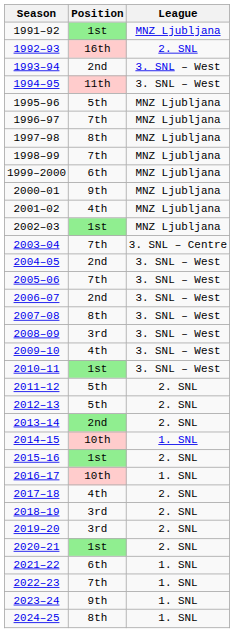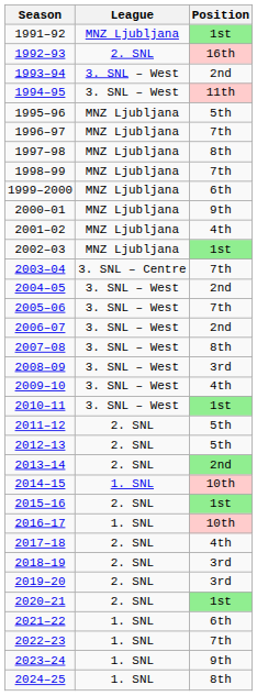columns swapped: League <-> Position
